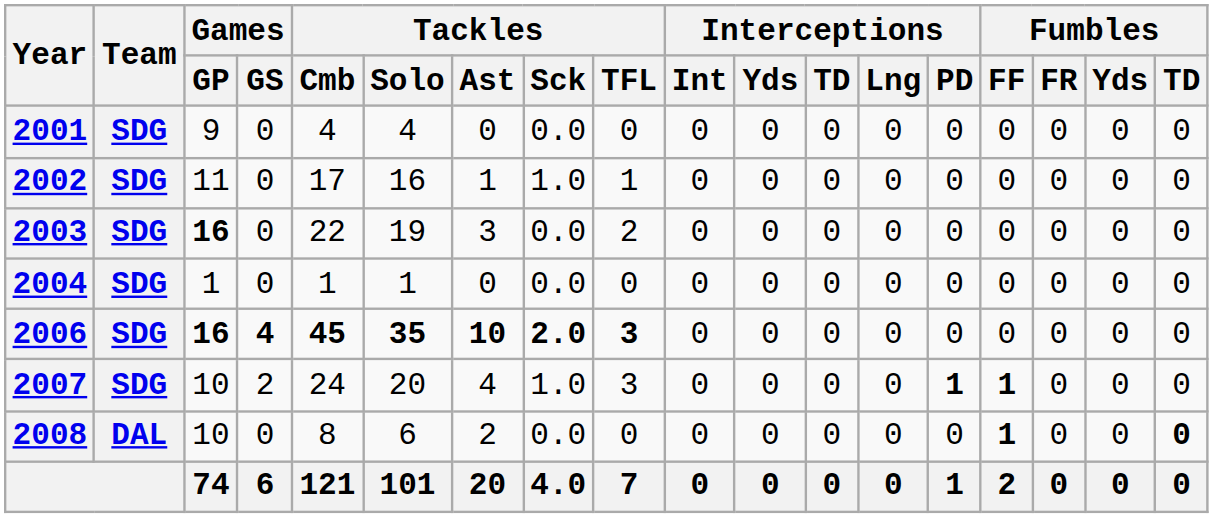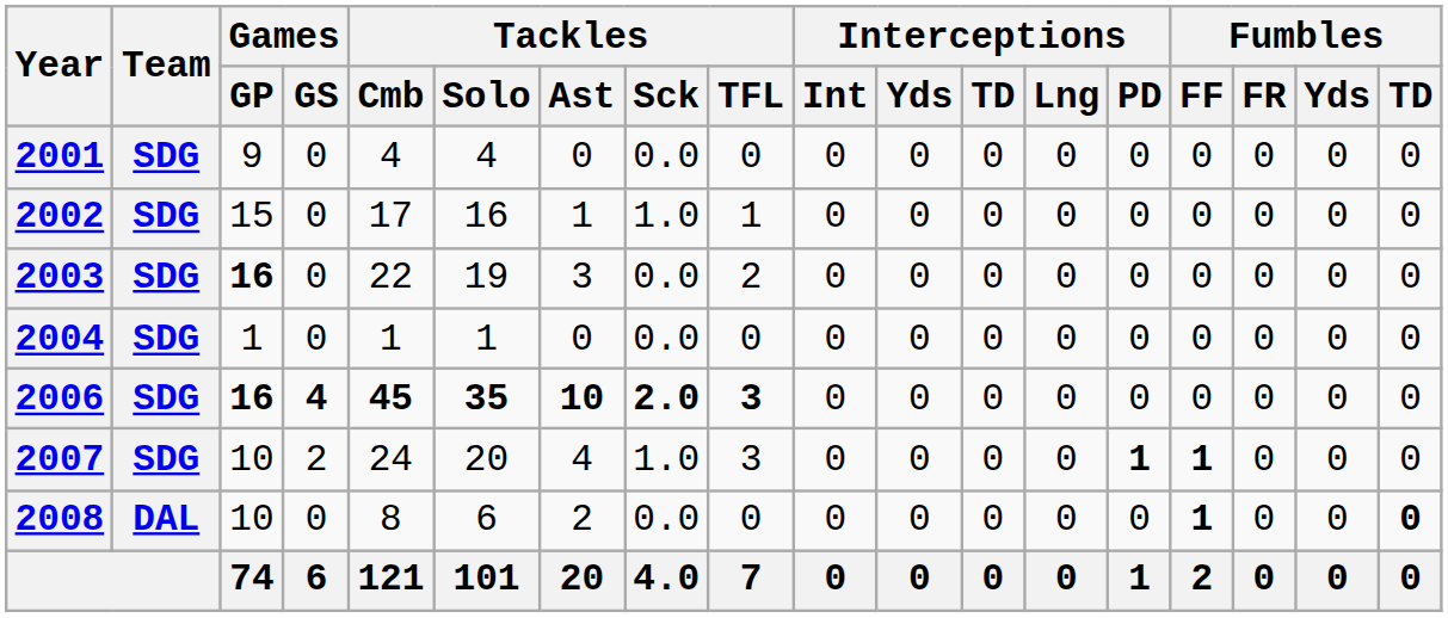2002 | Games / GP: 11 -> 15
